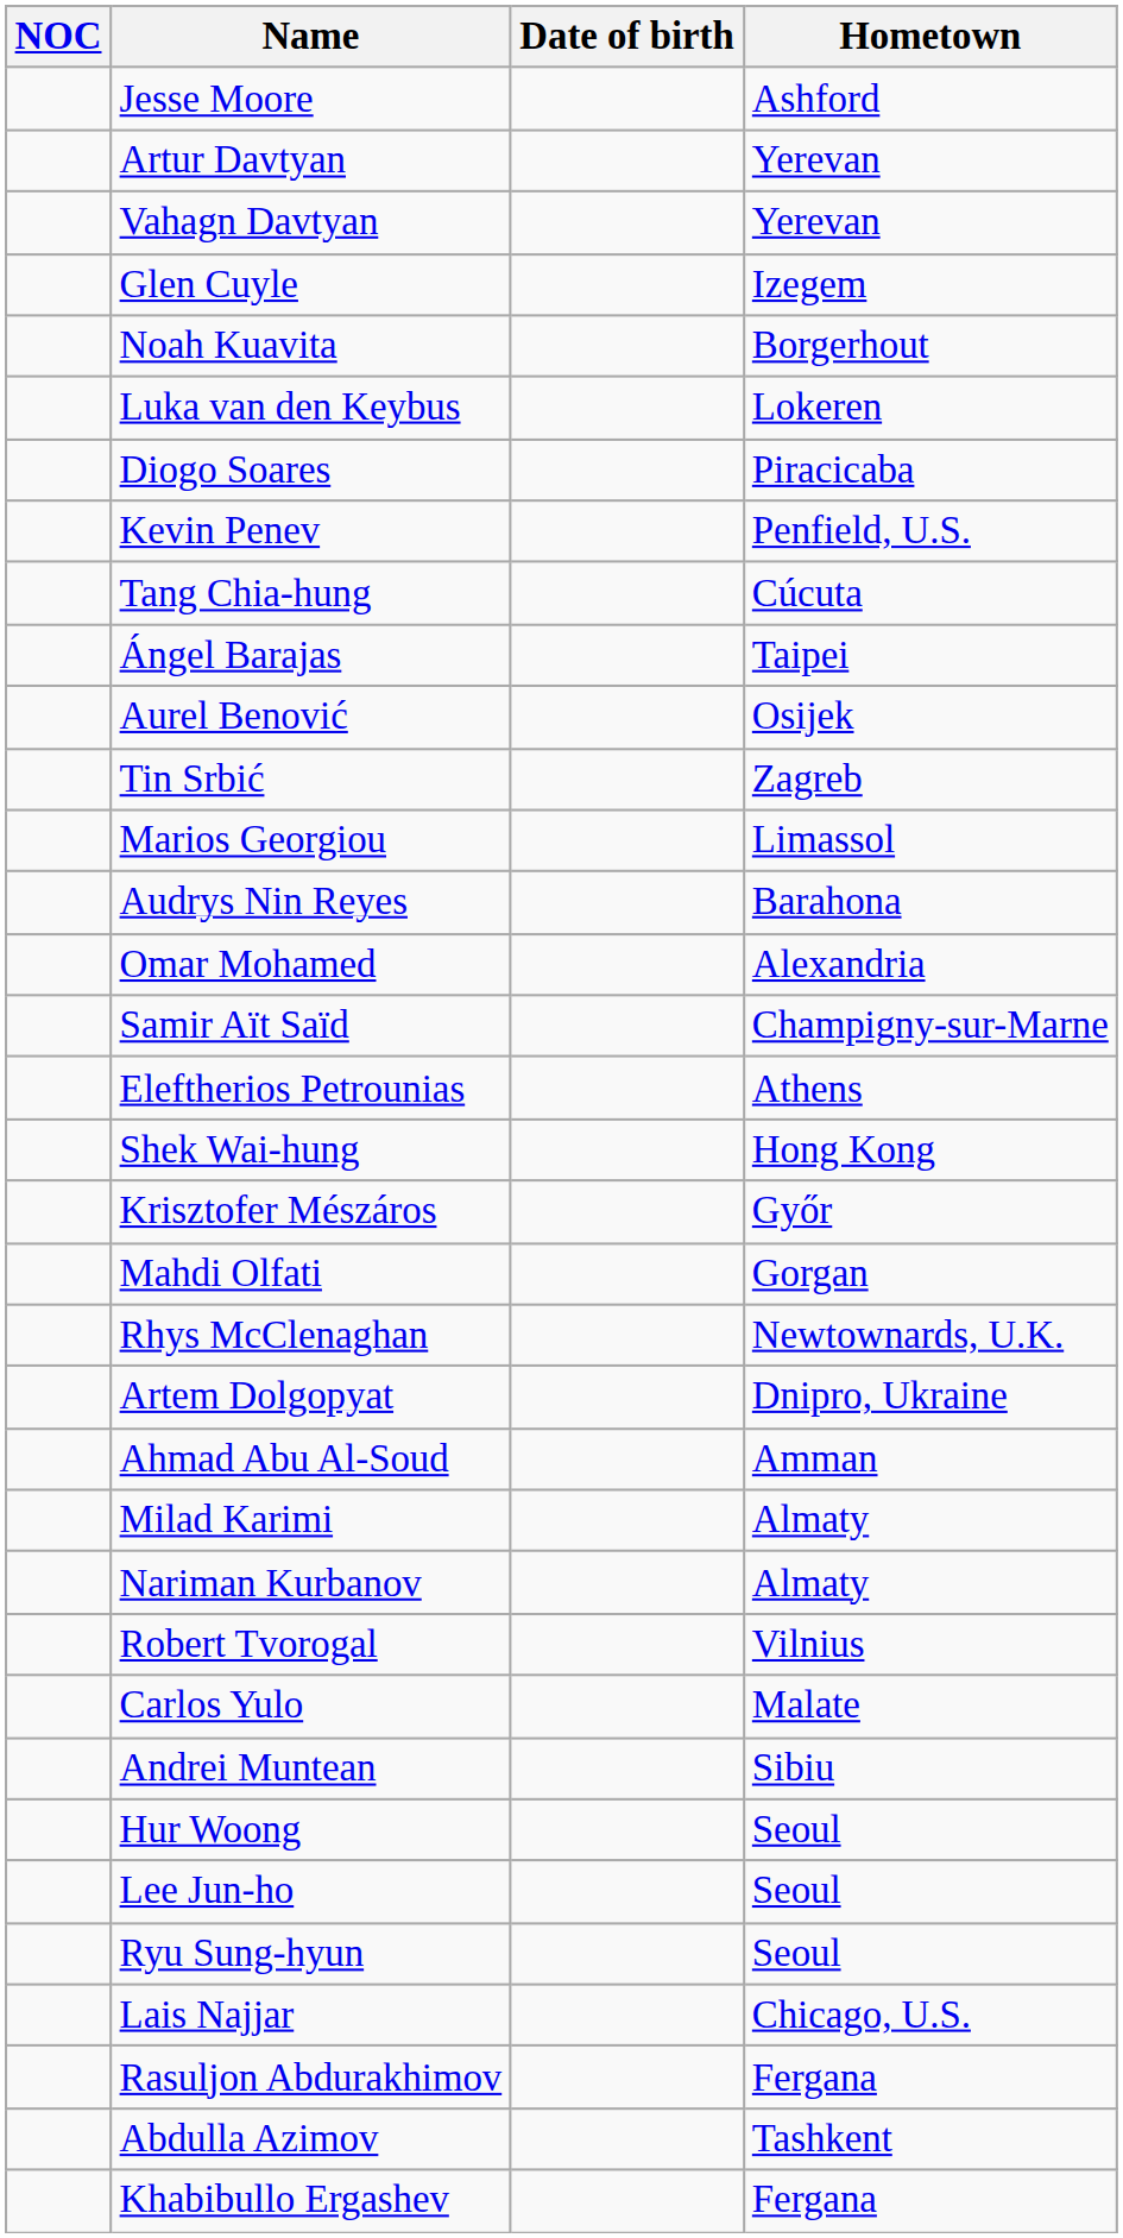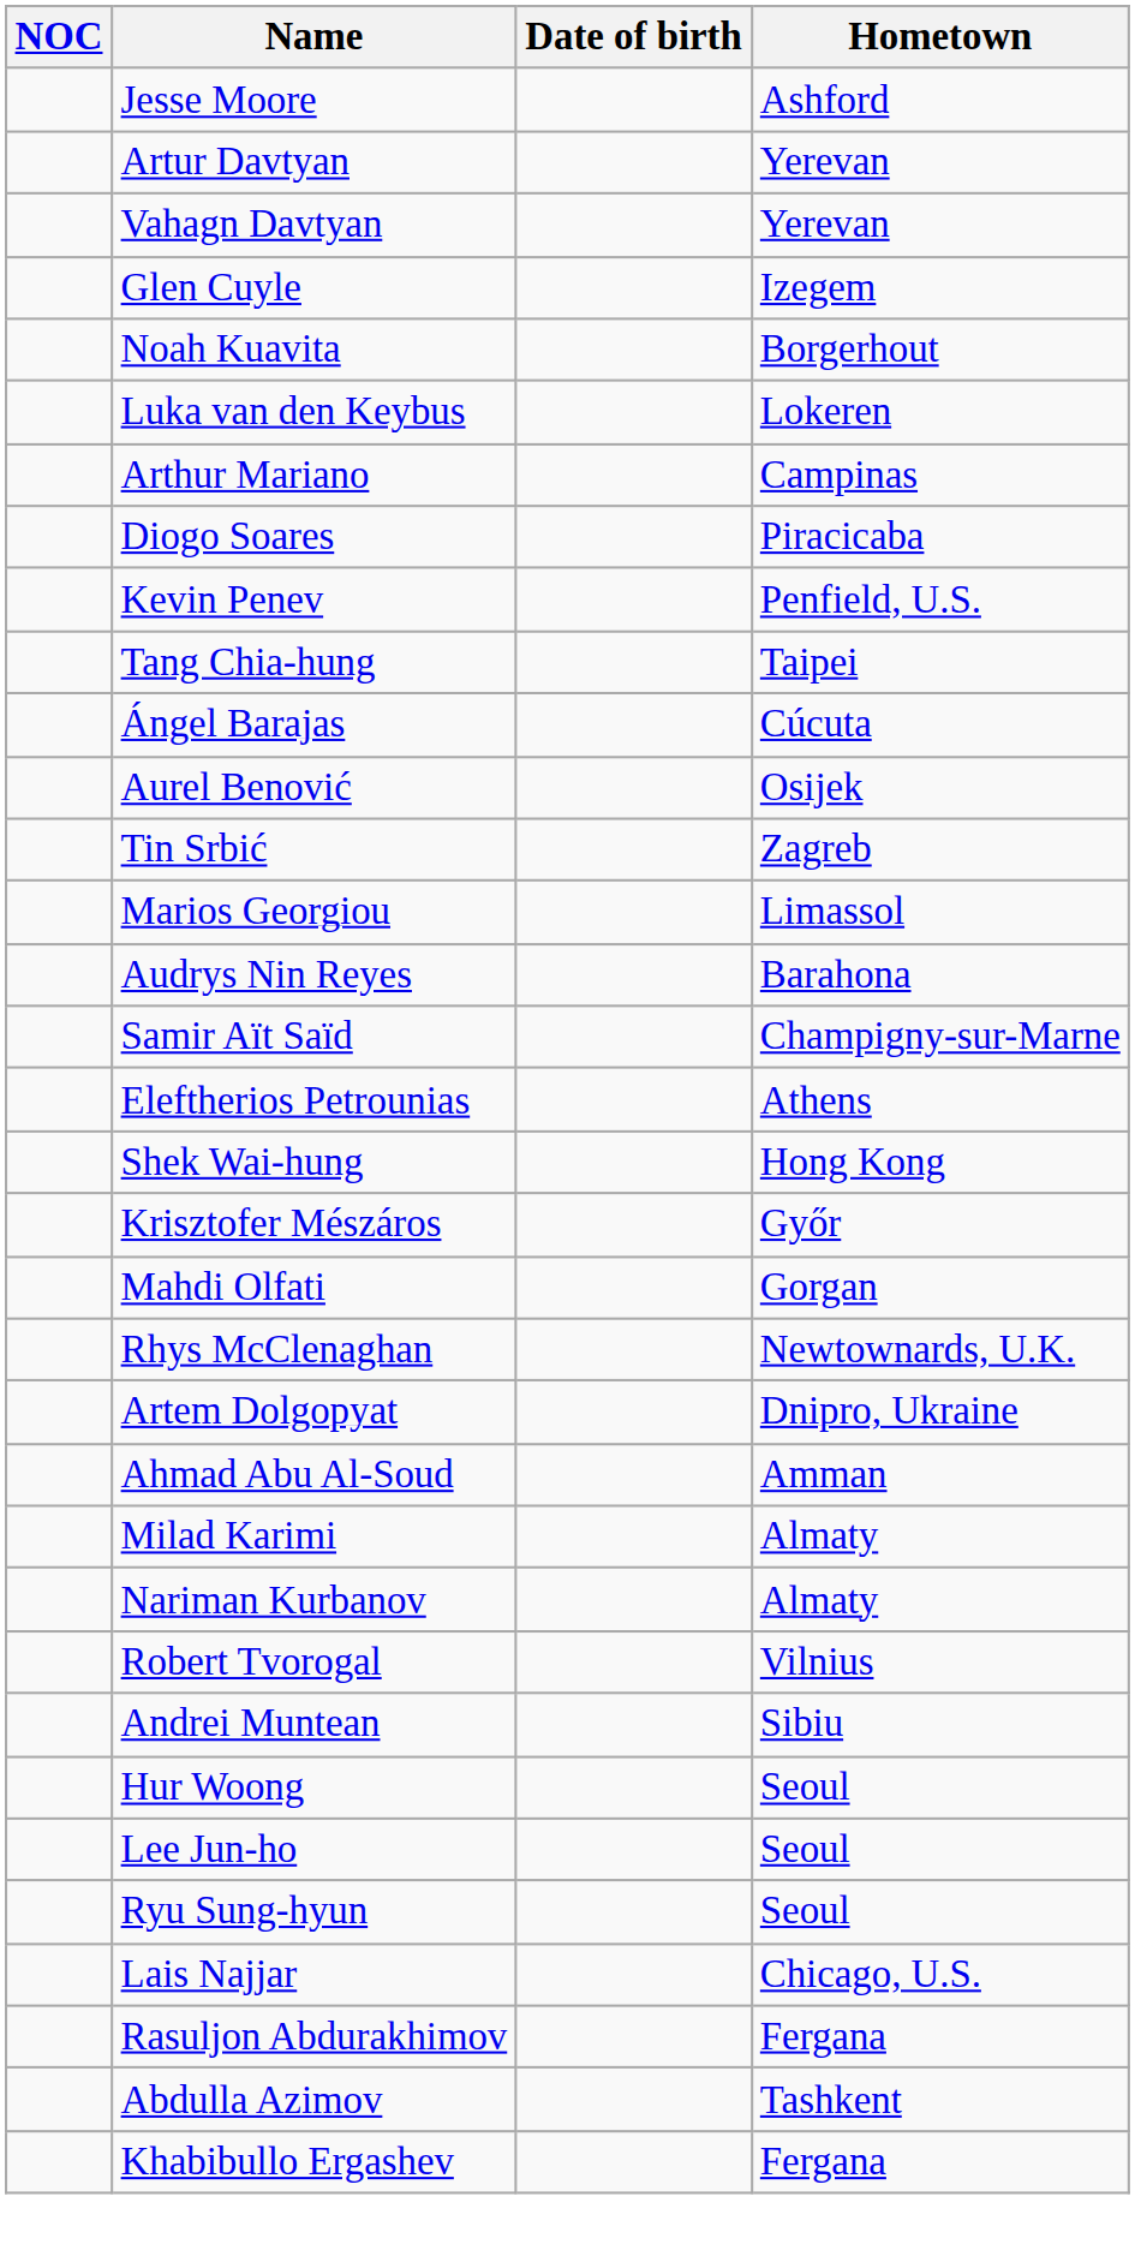+ row: Arthur Mariano | Campinas
Tang Chia-hung | Hometown: Cúcuta -> Taipei
Ángel Barajas | Hometown: Taipei -> Cúcuta
- row: Omar Mohamed | Alexandria
- row: Carlos Yulo | Malate
